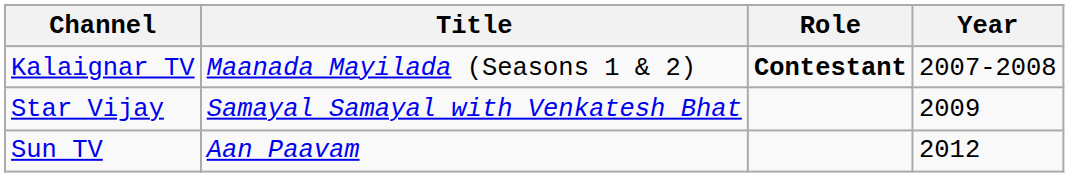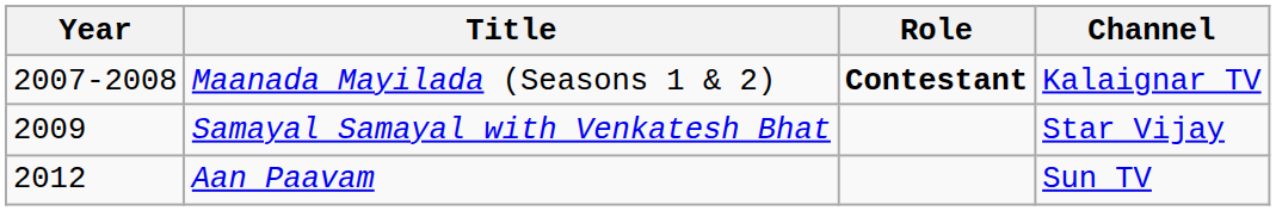columns swapped: Year <-> Channel
